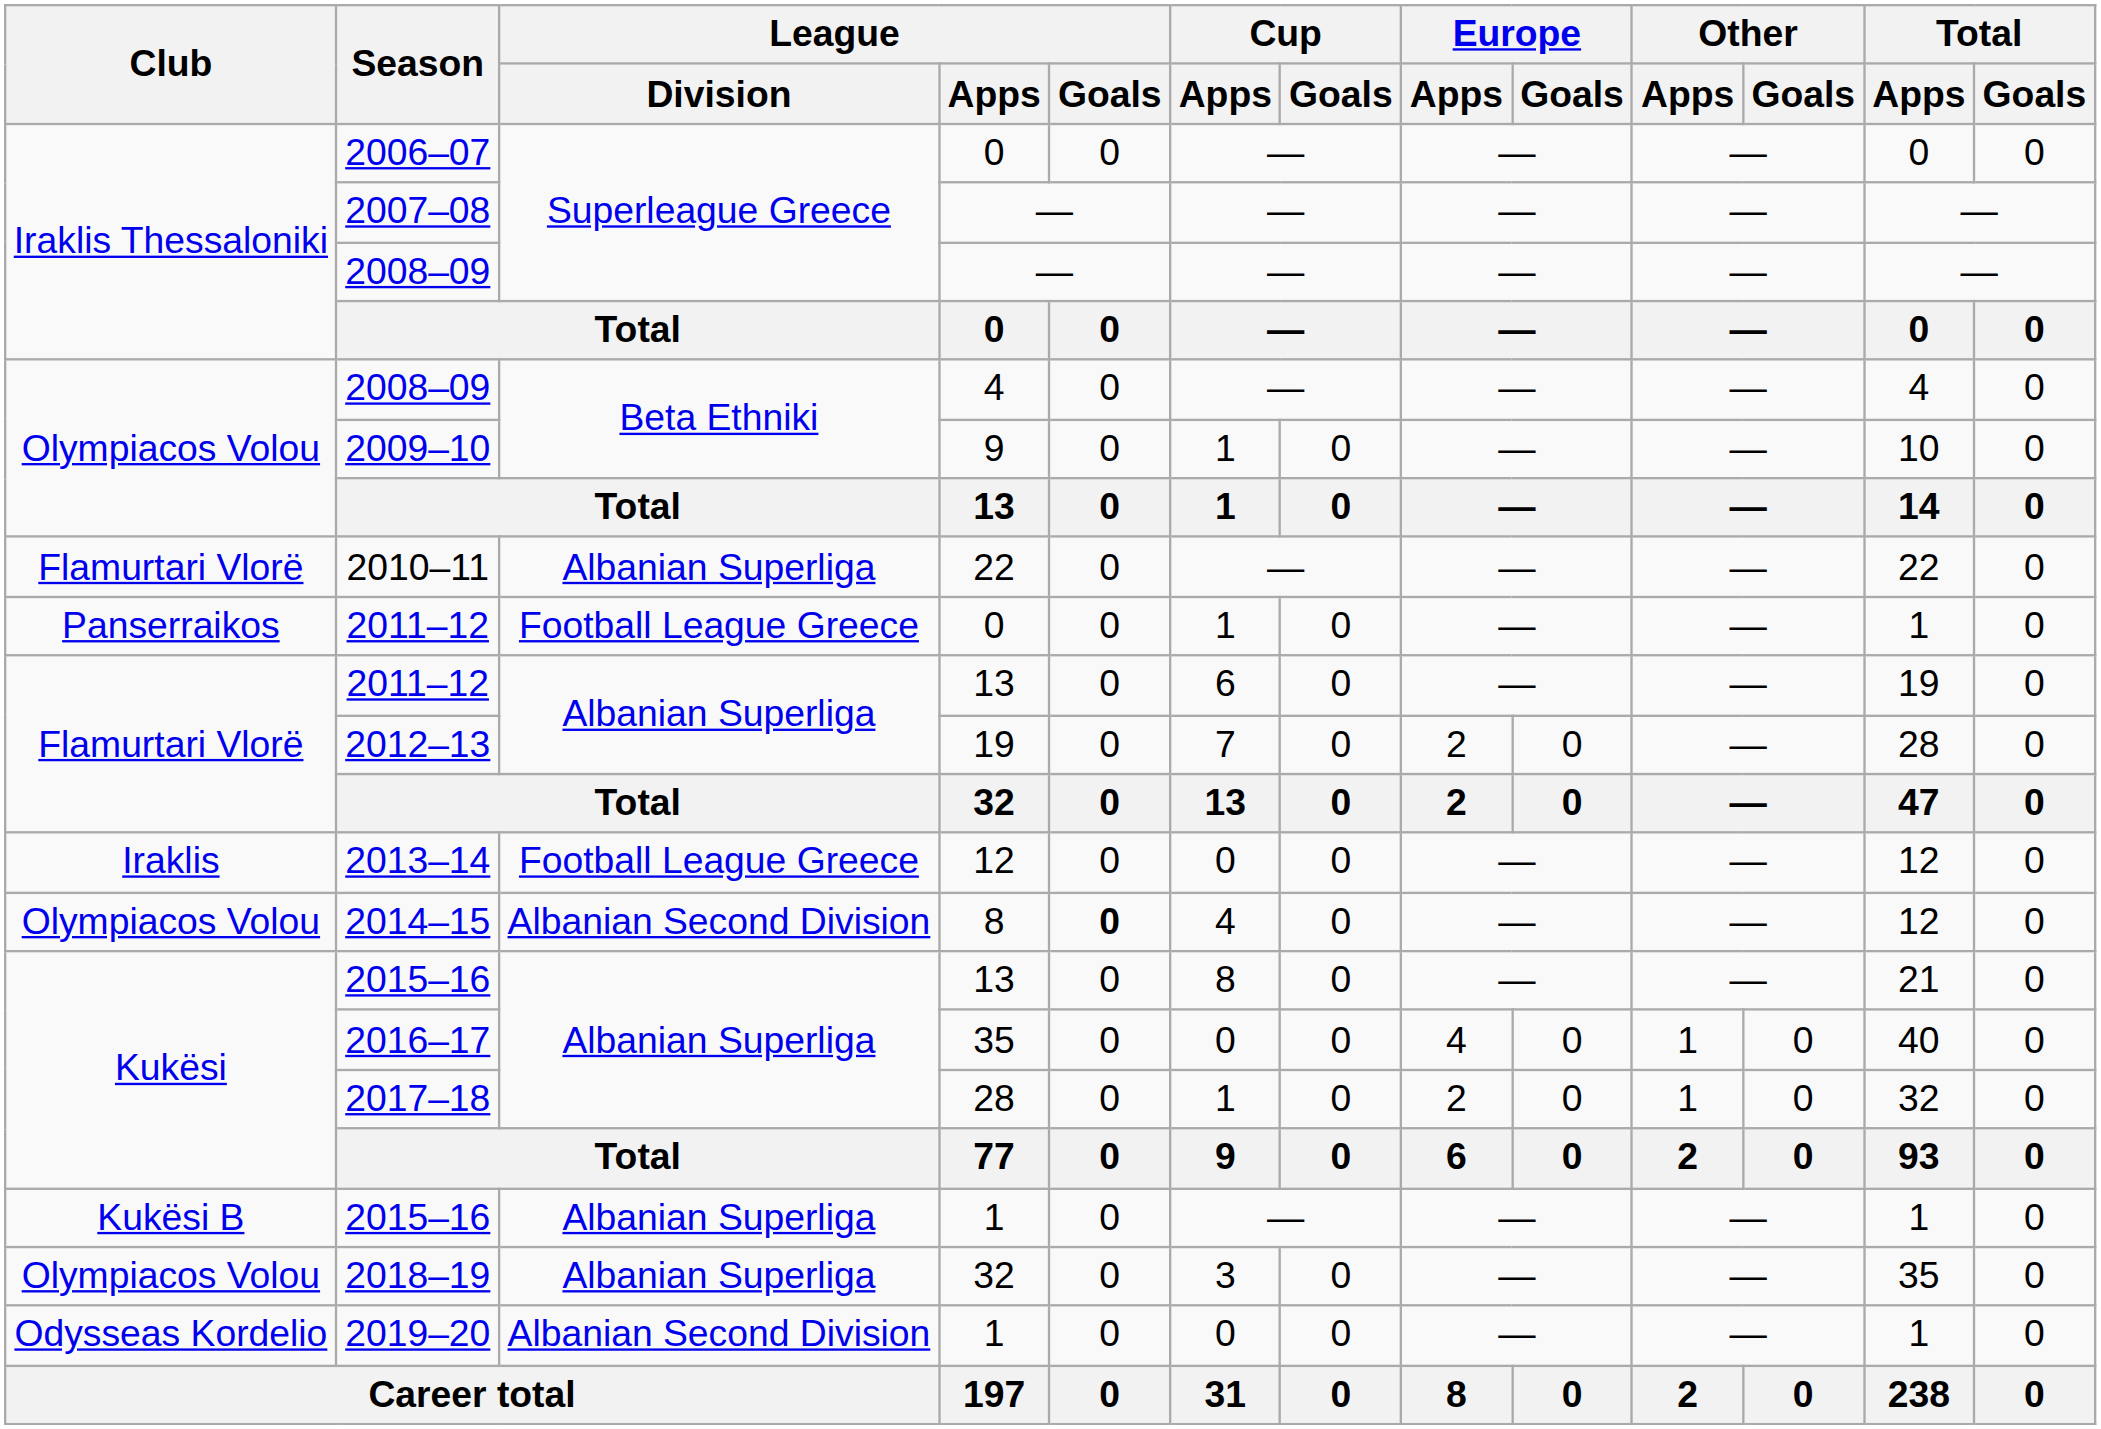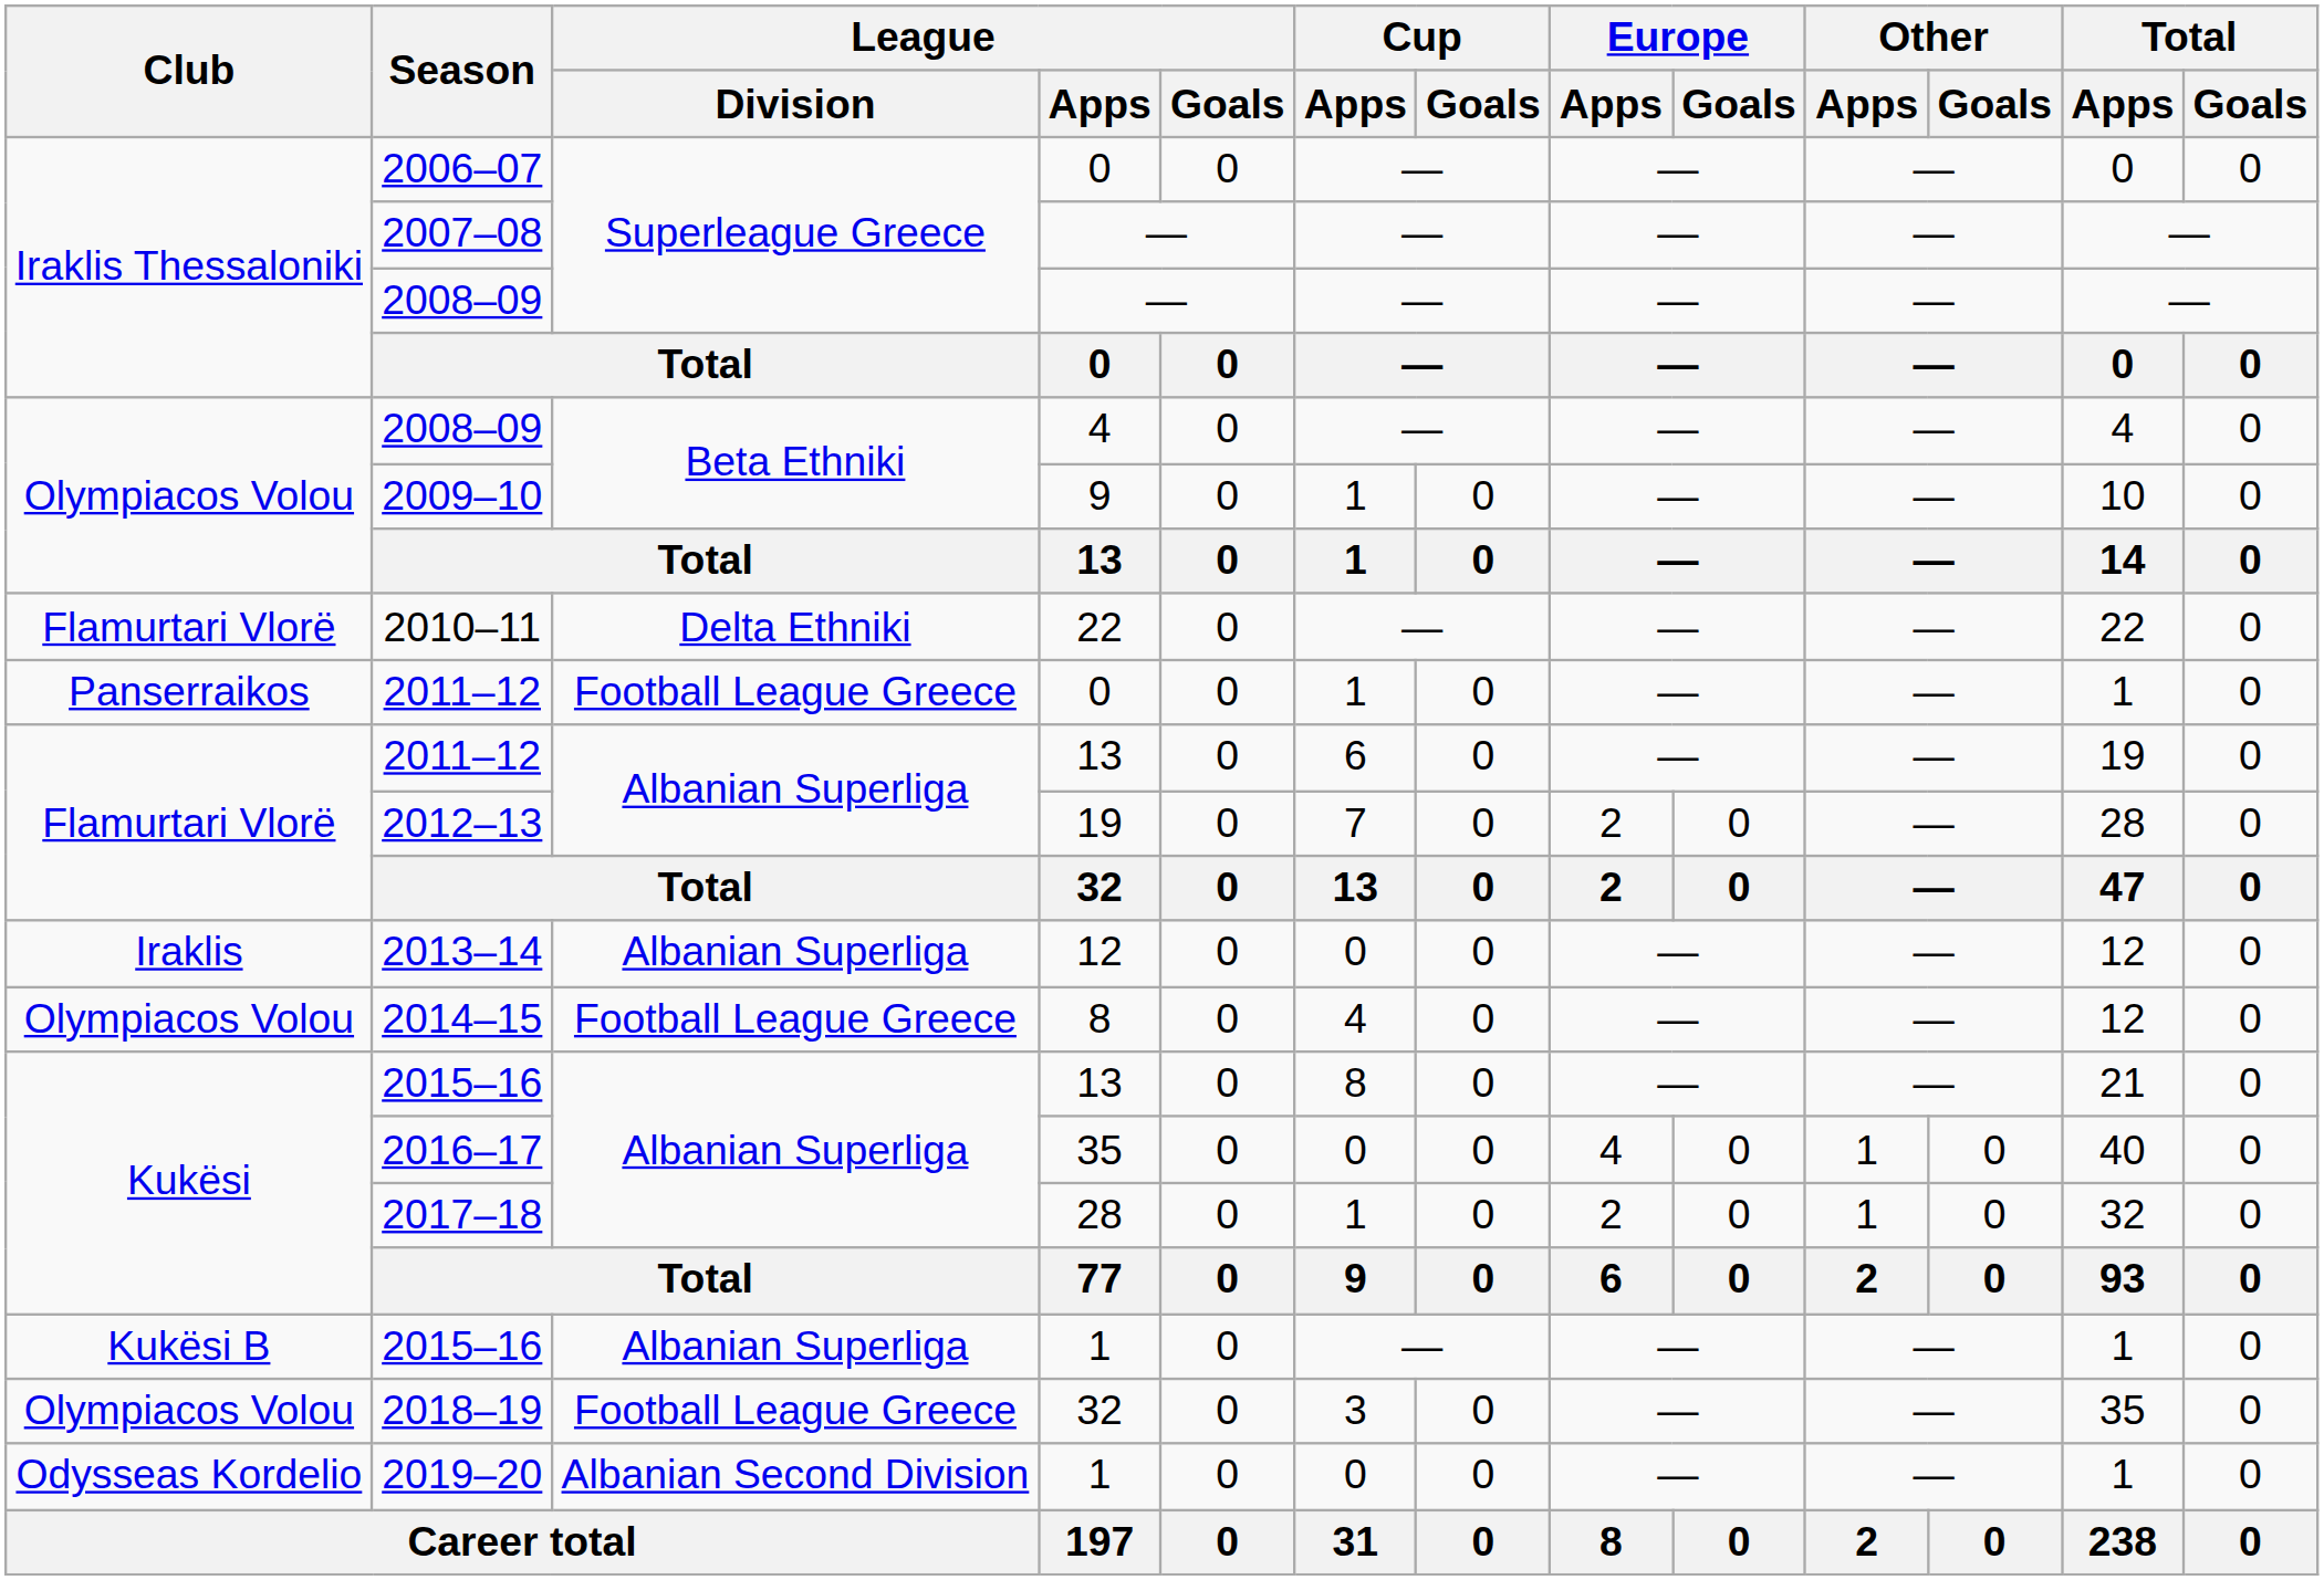2010–11 | League / Division: Albanian Superliga -> Delta Ethniki
2013–14 | League / Division: Football League Greece -> Albanian Superliga
2014–15 | League / Division: Albanian Second Division -> Football League Greece
2014–15 | League / Goals: bold -> normal
2018–19 | League / Division: Albanian Superliga -> Football League Greece
